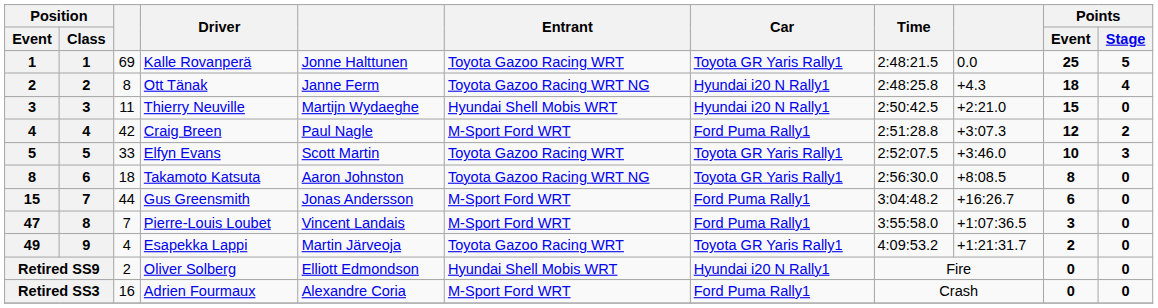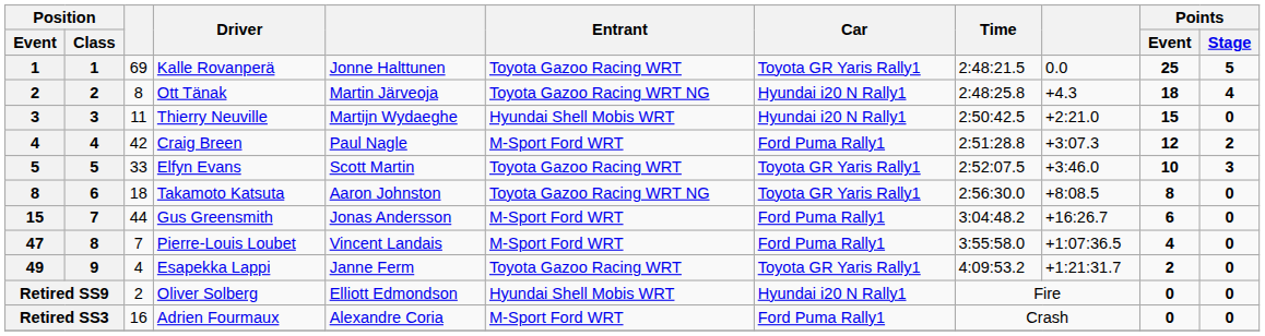Ott Tänak | column 5: Janne Ferm -> Martin Järveoja
Pierre-Louis Loubet | Points / Event: 3 -> 4
Esapekka Lappi | column 5: Martin Järveoja -> Janne Ferm
